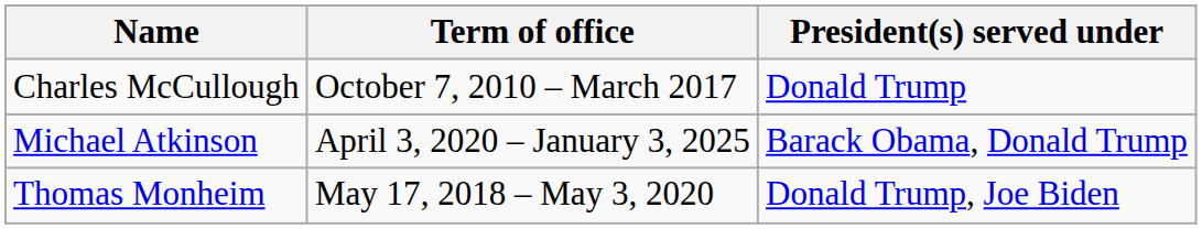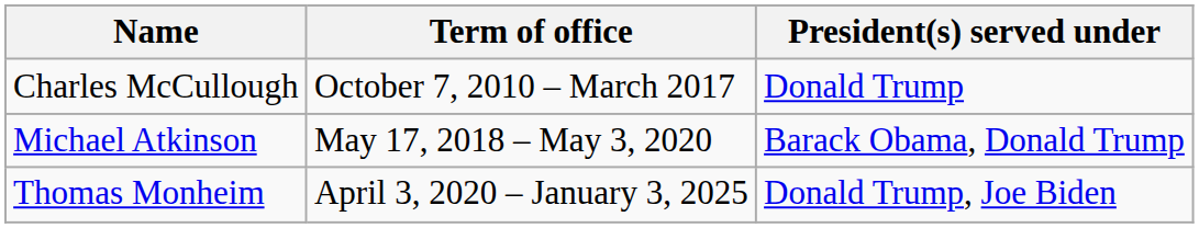Michael Atkinson | Term of office: April 3, 2020 – January 3, 2025 -> May 17, 2018 – May 3, 2020
Thomas Monheim | Term of office: May 17, 2018 – May 3, 2020 -> April 3, 2020 – January 3, 2025
